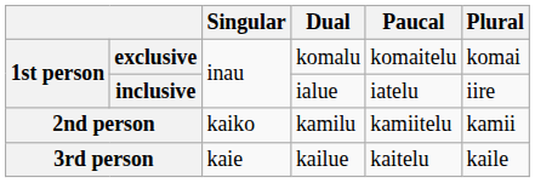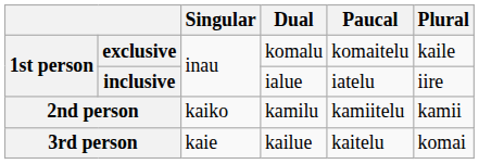exclusive | Plural: komai -> kaile
3rd person | Plural: kaile -> komai
